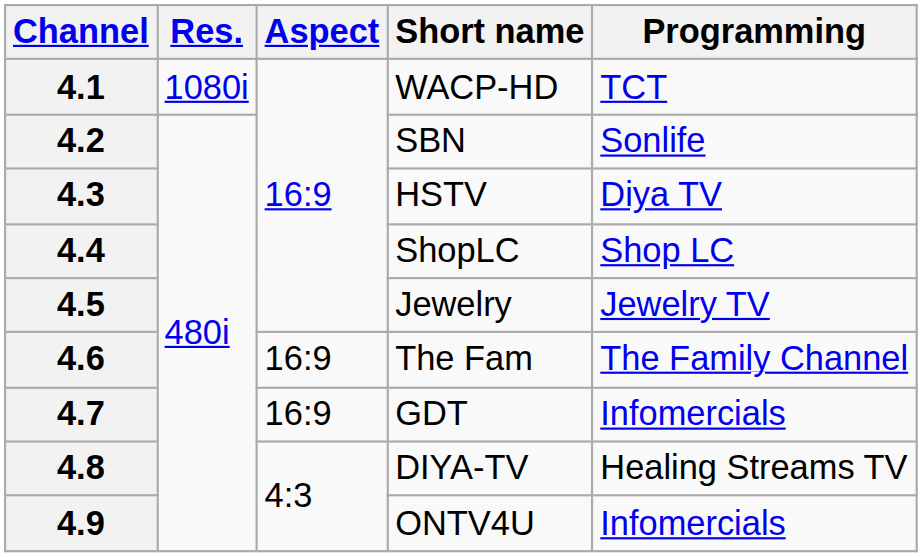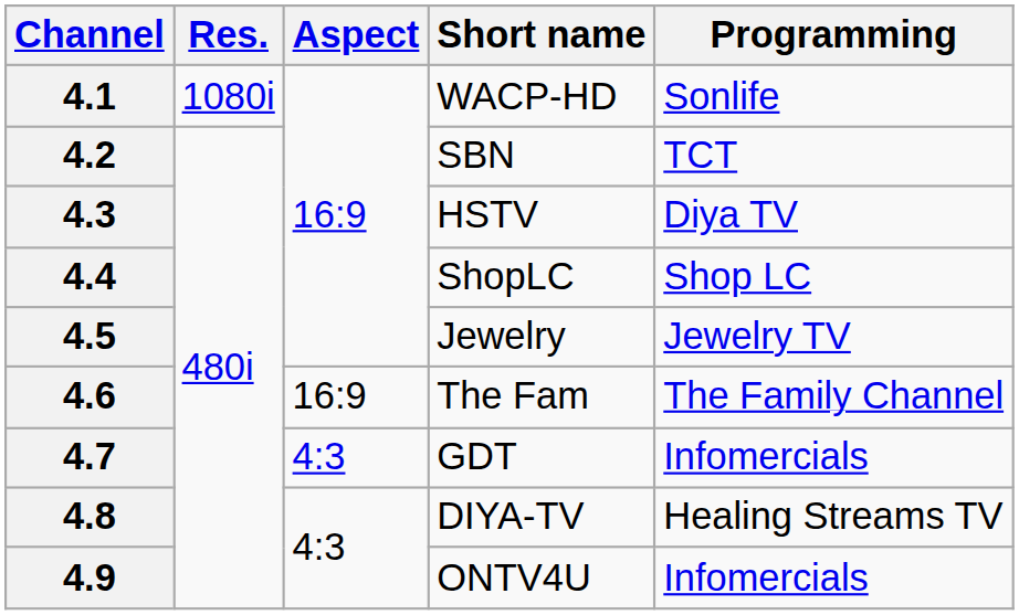4.1 | Programming: TCT -> Sonlife
4.2 | Programming: Sonlife -> TCT
4.7 | Aspect: 16:9 -> 4:3
